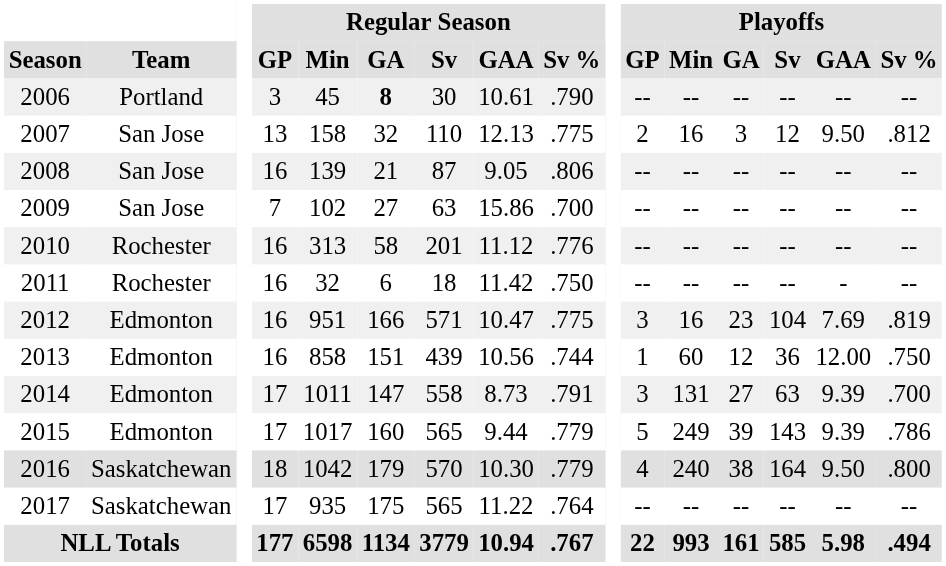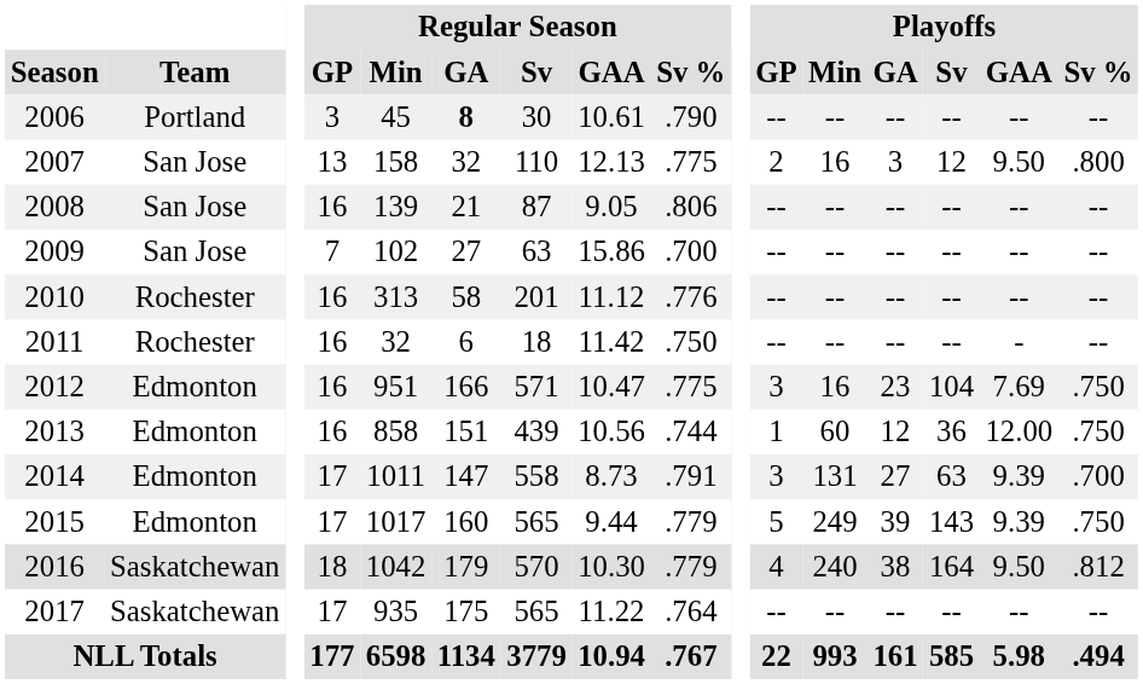2007 | Playoffs / Sv %: .812 -> .800
2012 | Playoffs / Sv %: .819 -> .750
2015 | Playoffs / Sv %: .786 -> .750
2016 | Playoffs / Sv %: .800 -> .812
